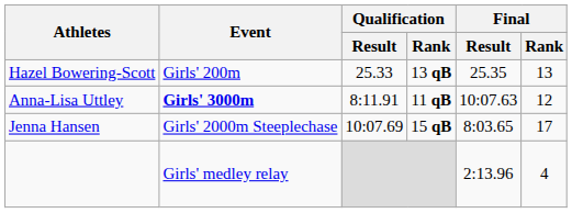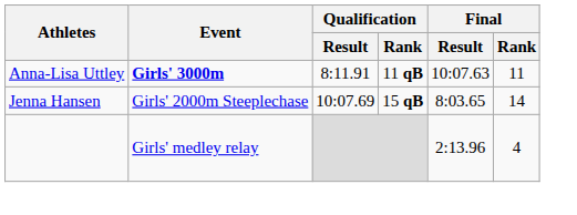- row: Hazel Bowering-Scott | Girls' 200m | 25.33 | 13 qB | 25.35 | 13
Anna-Lisa Uttley | Final / Rank: 12 -> 11
Jenna Hansen | Final / Rank: 17 -> 14
